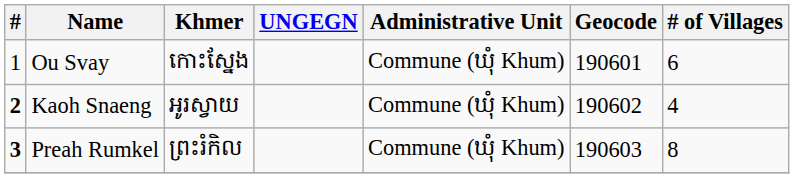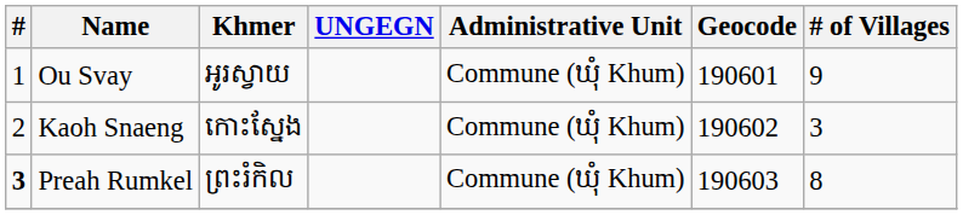Ou Svay | Khmer: កោះស្នែង -> អូរស្វាយ
Ou Svay | # of Villages: 6 -> 9
Kaoh Snaeng | #: bold -> normal
Kaoh Snaeng | Khmer: អូរស្វាយ -> កោះស្នែង
Kaoh Snaeng | # of Villages: 4 -> 3
